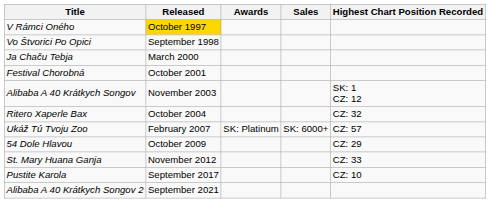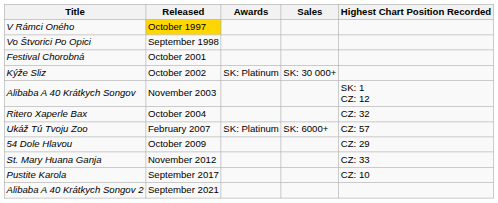- row: Ja Chaču Tebja | March 2000
+ row: Kýže Sliz | October 2002 | SK: Platinum | SK: 30 000+
